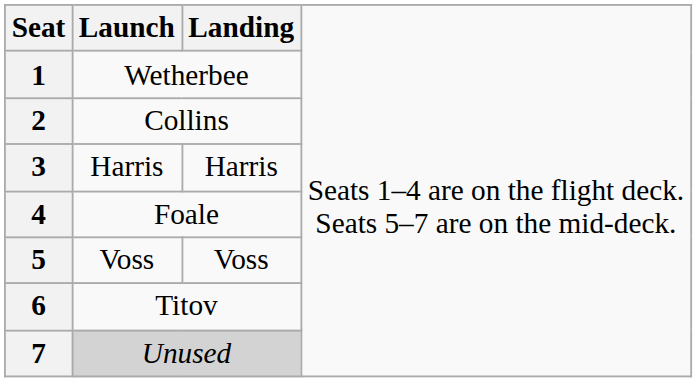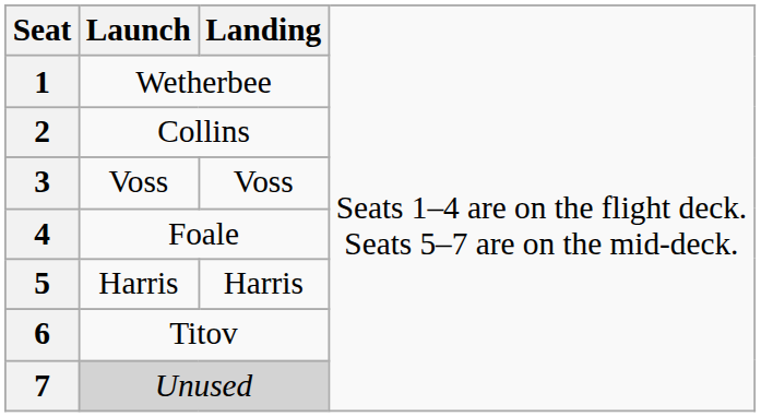3 | column 2: Harris -> Voss
3 | column 3: Harris -> Voss
5 | column 2: Voss -> Harris
5 | column 3: Voss -> Harris
